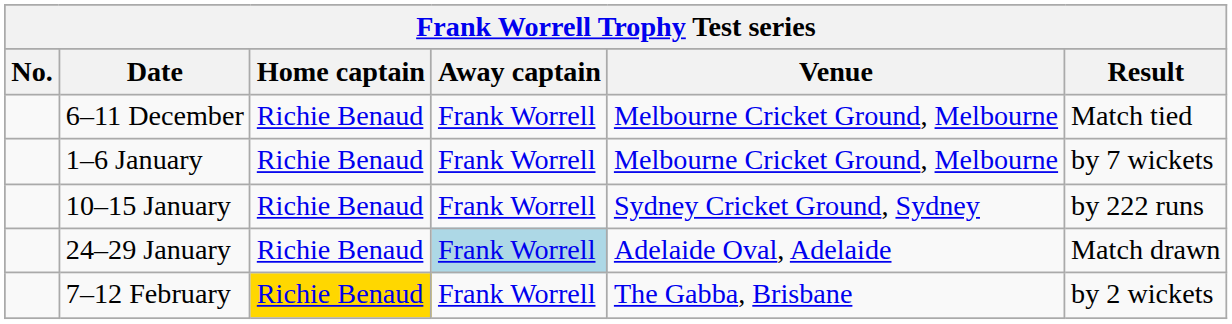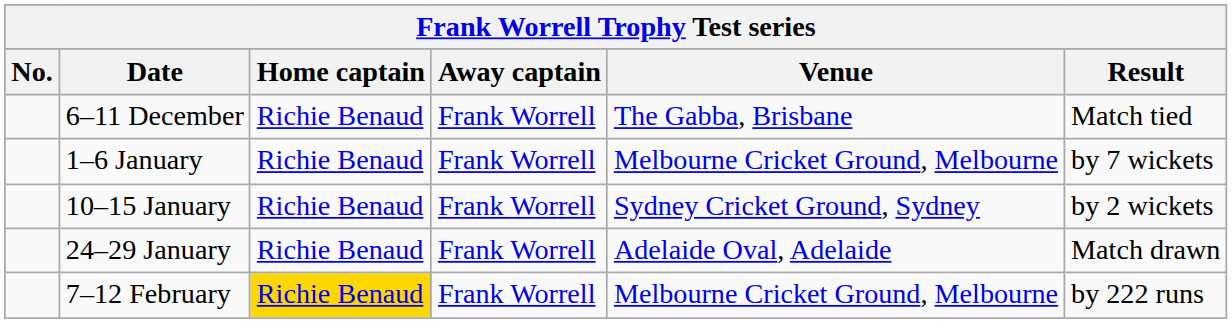6–11 December | Venue: Melbourne Cricket Ground, Melbourne -> The Gabba, Brisbane
10–15 January | Result: by 222 runs -> by 2 wickets
24–29 January | Away captain: lightblue background -> no background
7–12 February | Venue: The Gabba, Brisbane -> Melbourne Cricket Ground, Melbourne
7–12 February | Result: by 2 wickets -> by 222 runs
